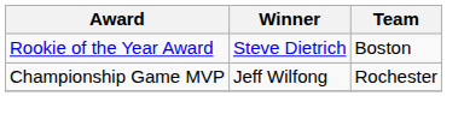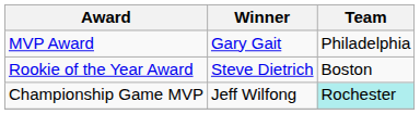+ row: MVP Award | Gary Gait | Philadelphia
Championship Game MVP | Team: no background -> paleturquoise background
